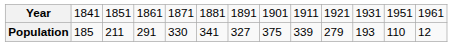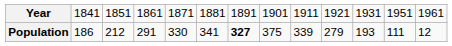Population | column 2: 185 -> 186
Population | column 3: 211 -> 212
Population | column 7: normal -> bold
Population | column 12: 110 -> 111
